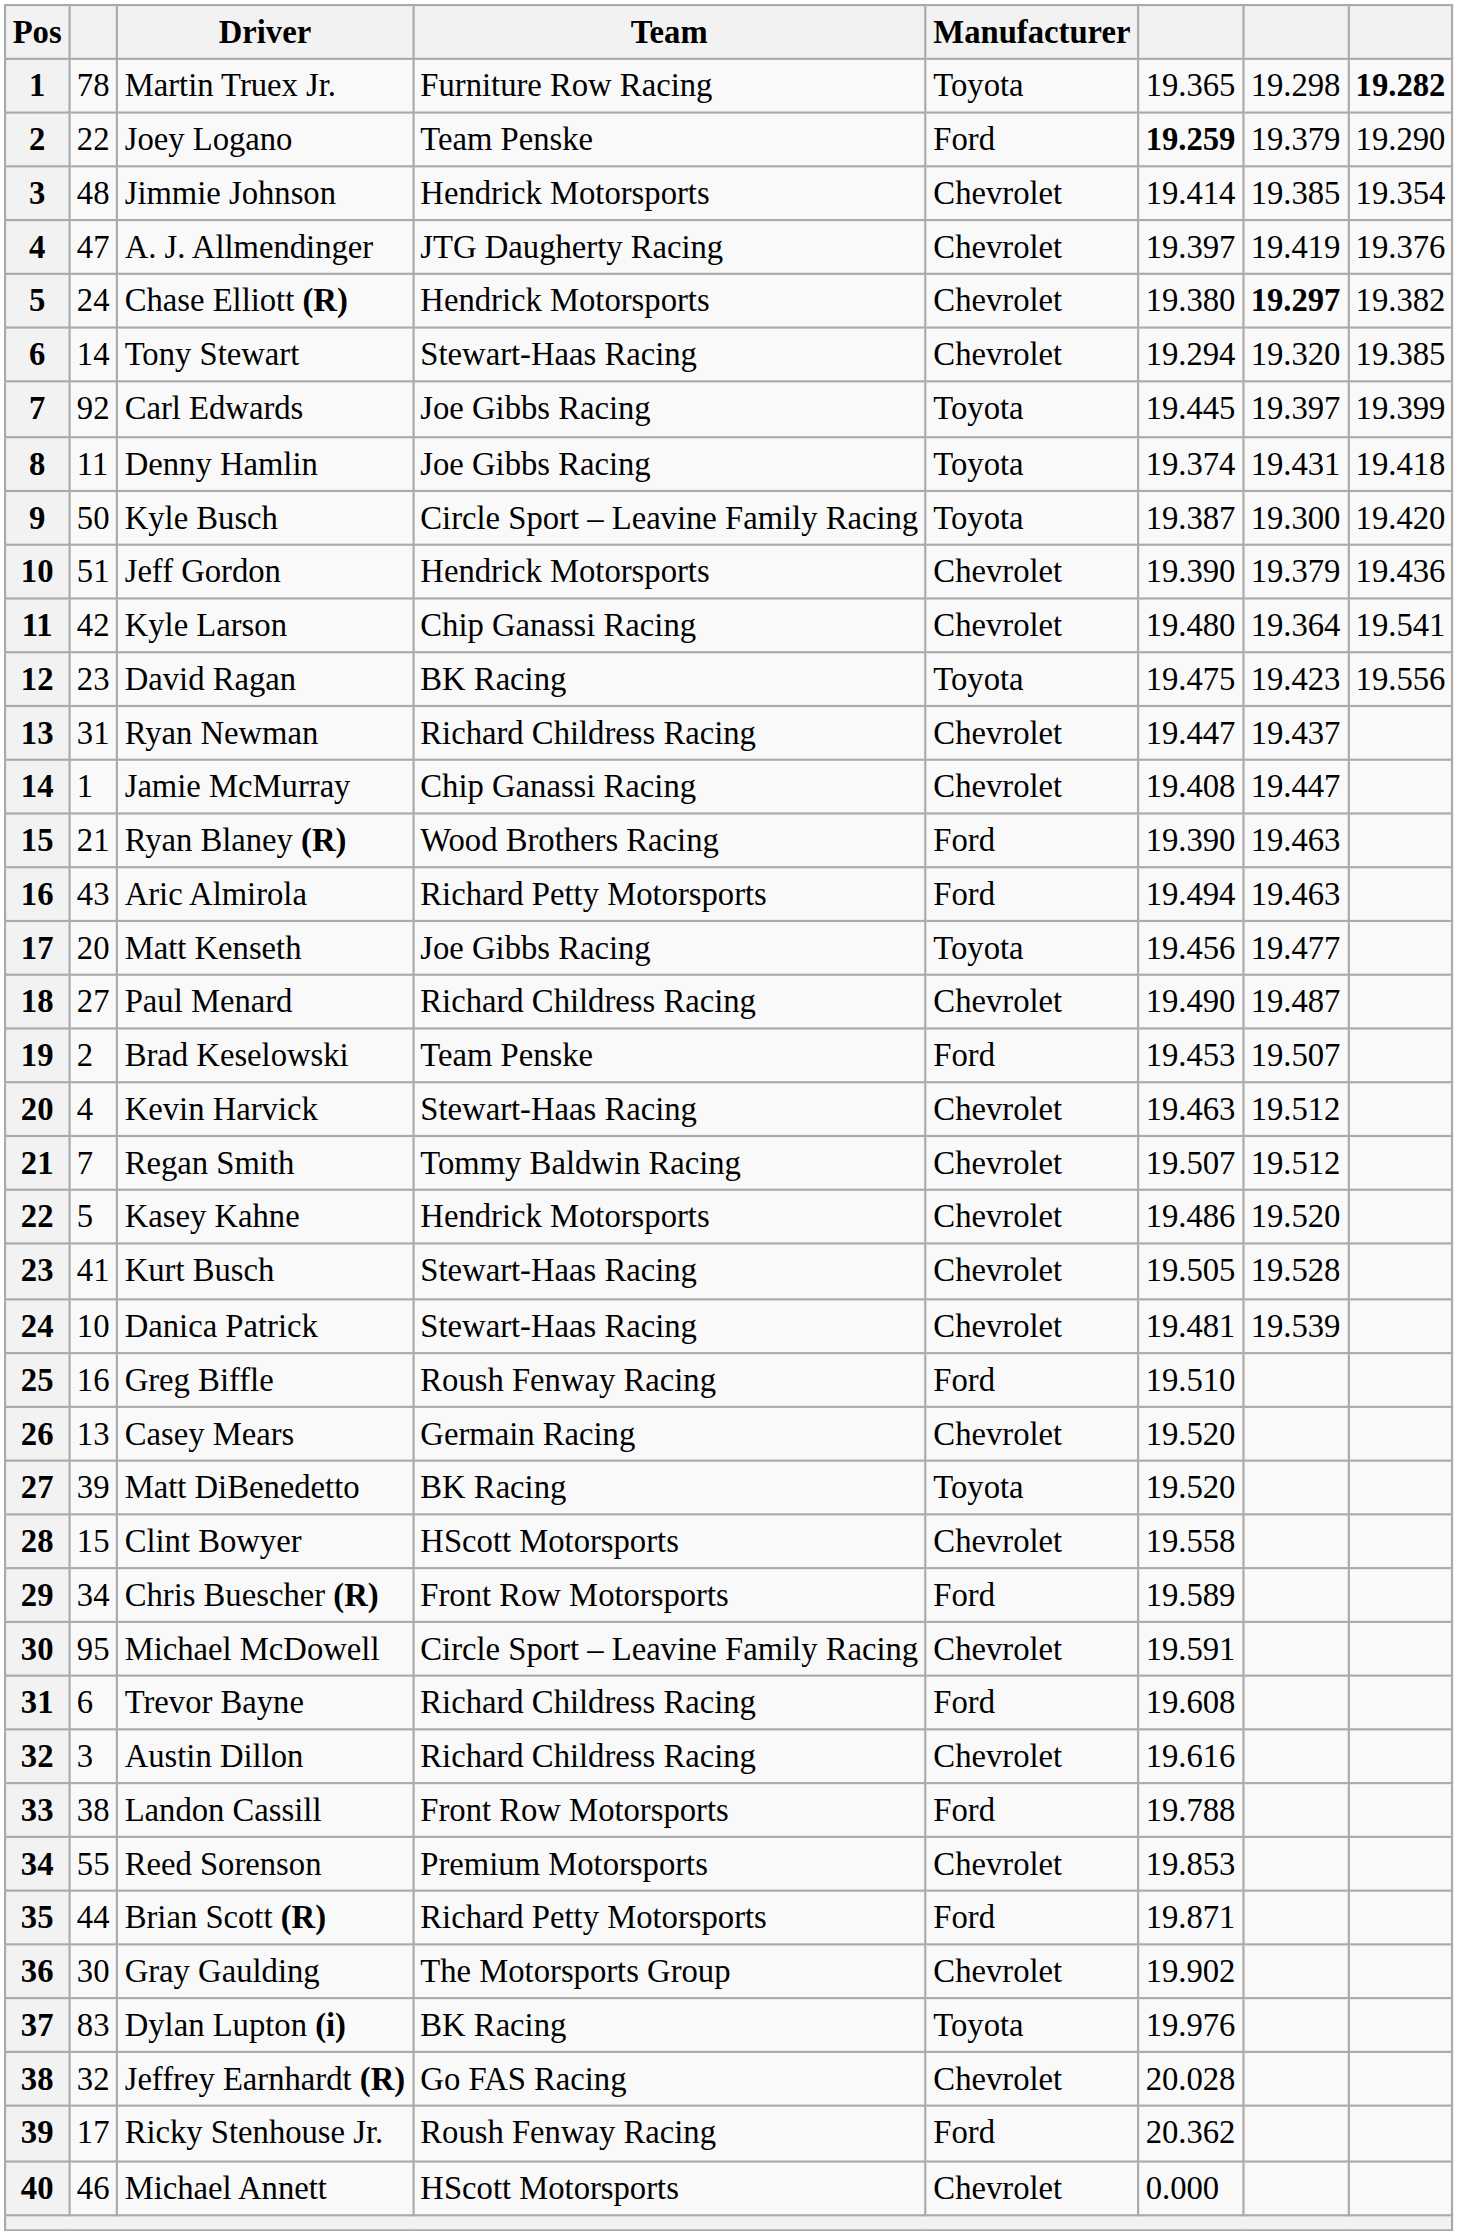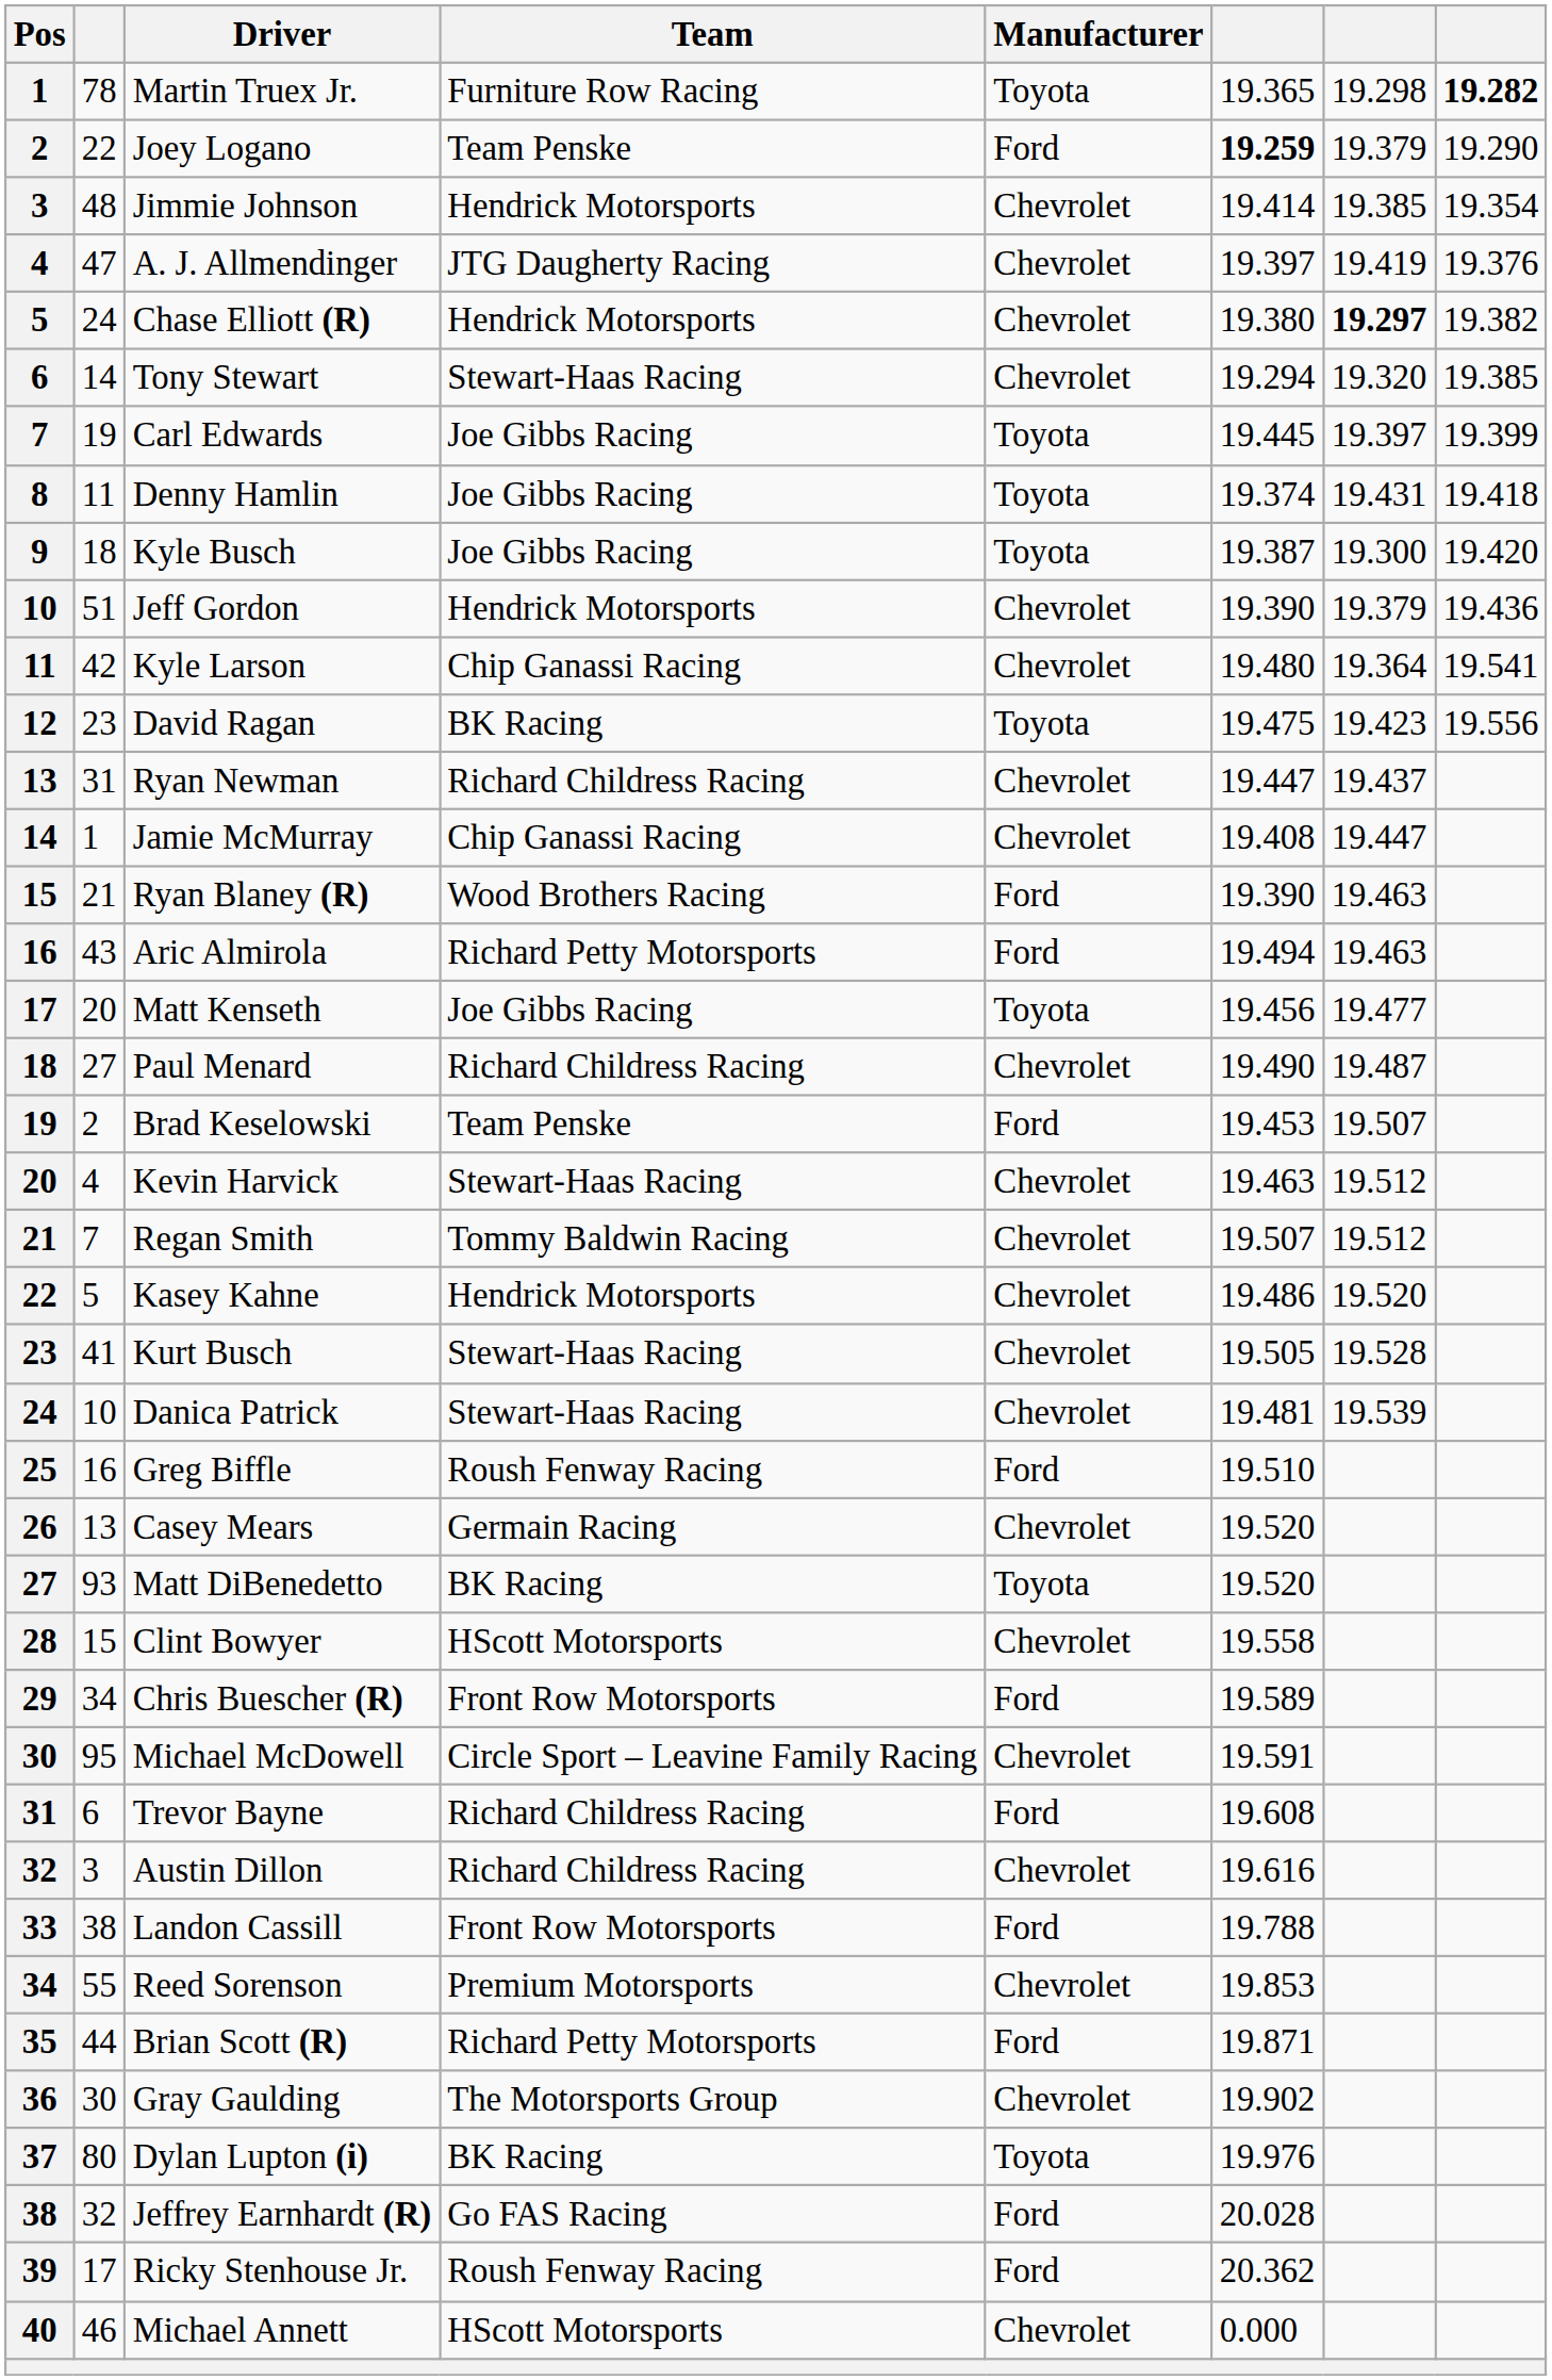Carl Edwards | column 2: 92 -> 19
Kyle Busch | column 2: 50 -> 18
Kyle Busch | Team: Circle Sport – Leavine Family Racing -> Joe Gibbs Racing
Matt DiBenedetto | column 2: 39 -> 93
Dylan Lupton (i) | column 2: 83 -> 80
Jeffrey Earnhardt (R) | Manufacturer: Chevrolet -> Ford
